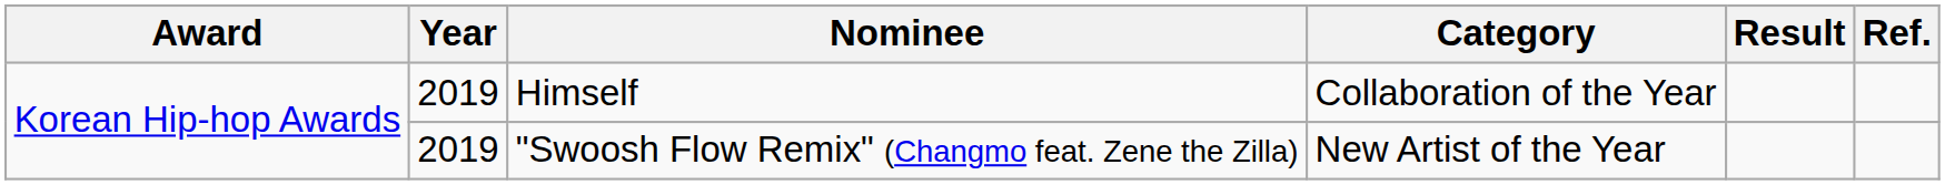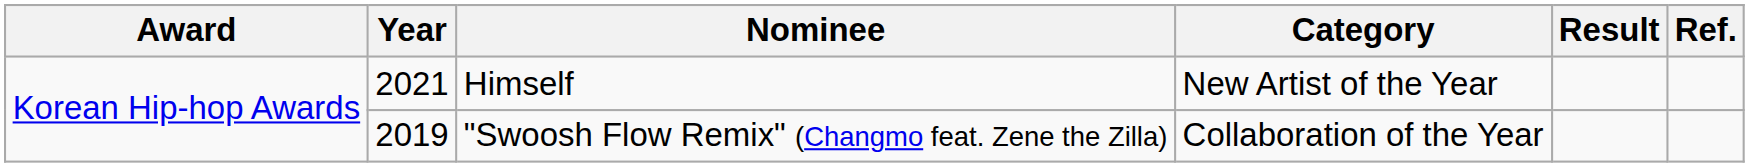Himself | Year: 2019 -> 2021
Himself | Category: Collaboration of the Year -> New Artist of the Year
"Swoosh Flow Remix" (Changmo feat. Zene the Zilla) | Category: New Artist of the Year -> Collaboration of the Year
